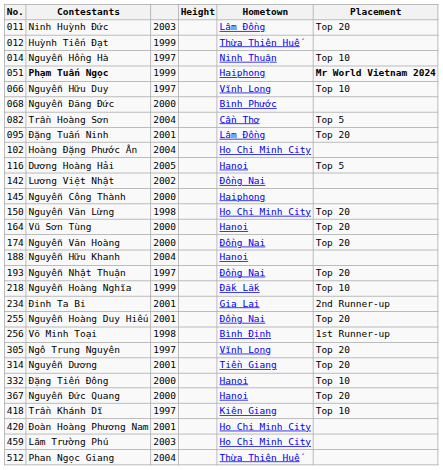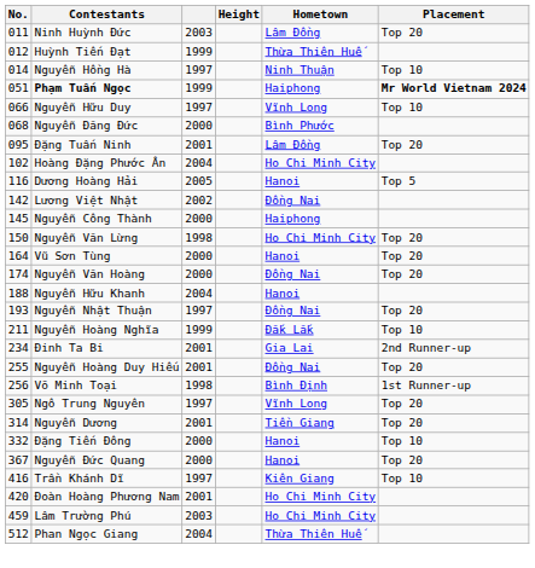- row: 082 | Trần Hoàng Sơn | 2004 | Cần Thơ | Top 5
Nguyễn Hoàng Nghĩa | No.: 218 -> 211
Trần Khánh Dĩ | No.: 418 -> 416
